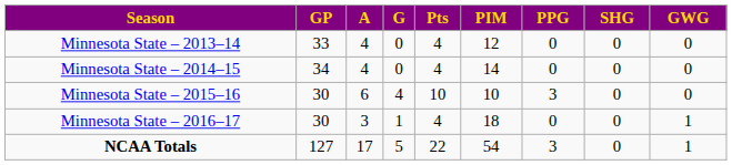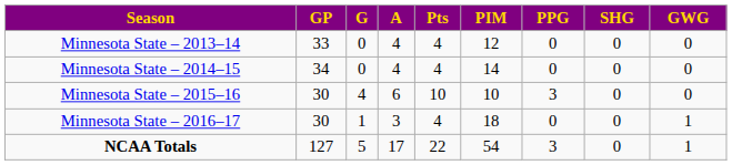columns swapped: G <-> A
